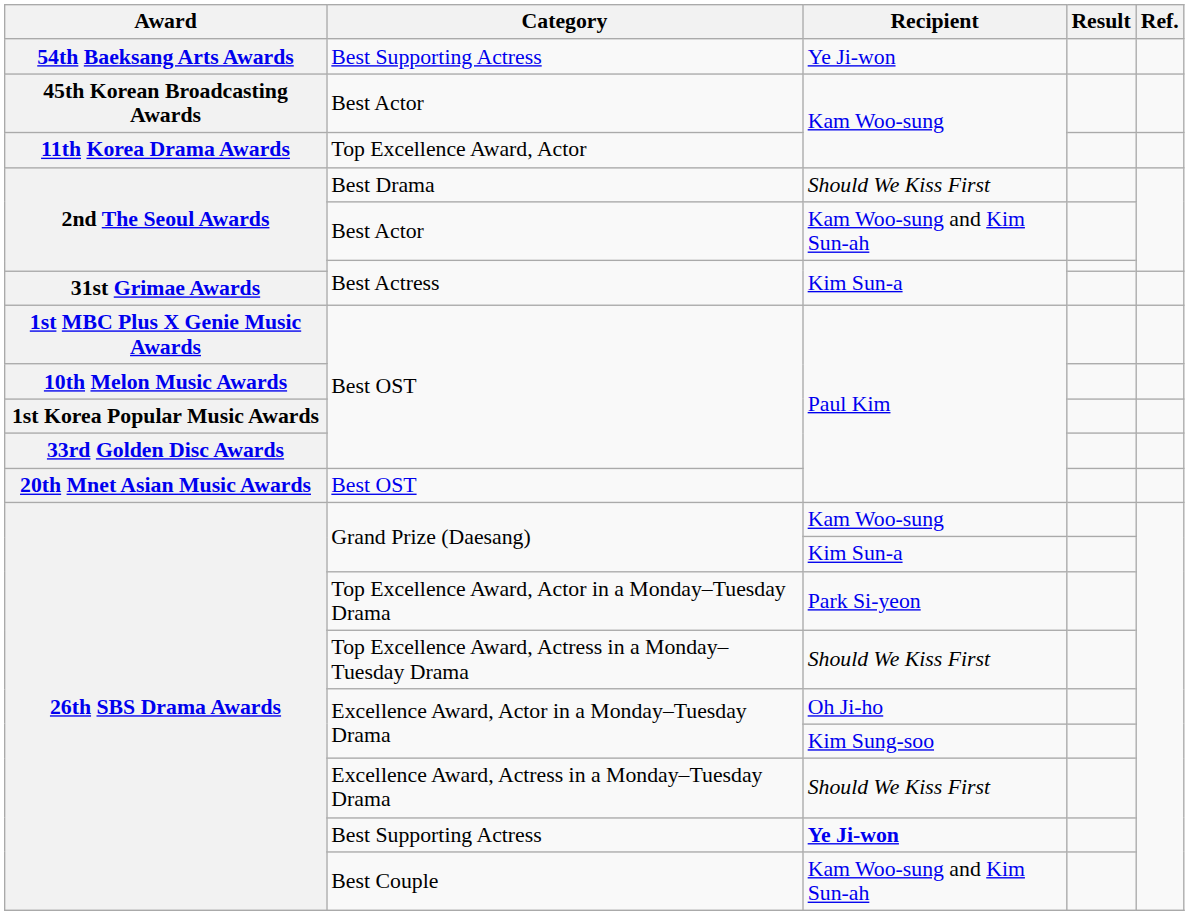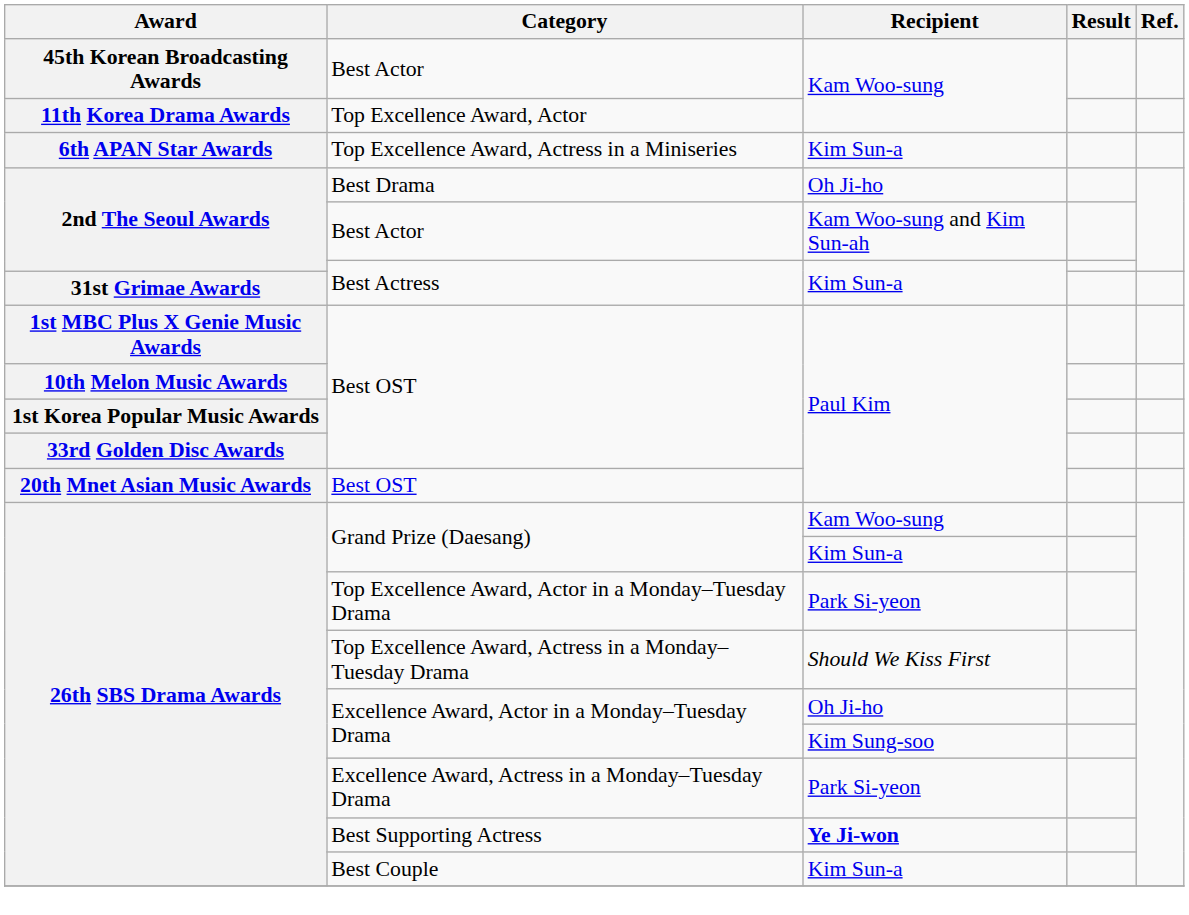- row: 54th Baeksang Arts Awards | Best Supporting Actress | Ye Ji-won
+ row: 6th APAN Star Awards | Top Excellence Award, Actress in a Miniseries | Kim Sun-a
Best Drama | Recipient: Should We Kiss First -> Oh Ji-ho
Excellence Award, Actress in a Monday–Tuesday Drama | Recipient: Should We Kiss First -> Park Si-yeon
Best Couple | Recipient: Kam Woo-sung and Kim Sun-ah -> Kim Sun-a
